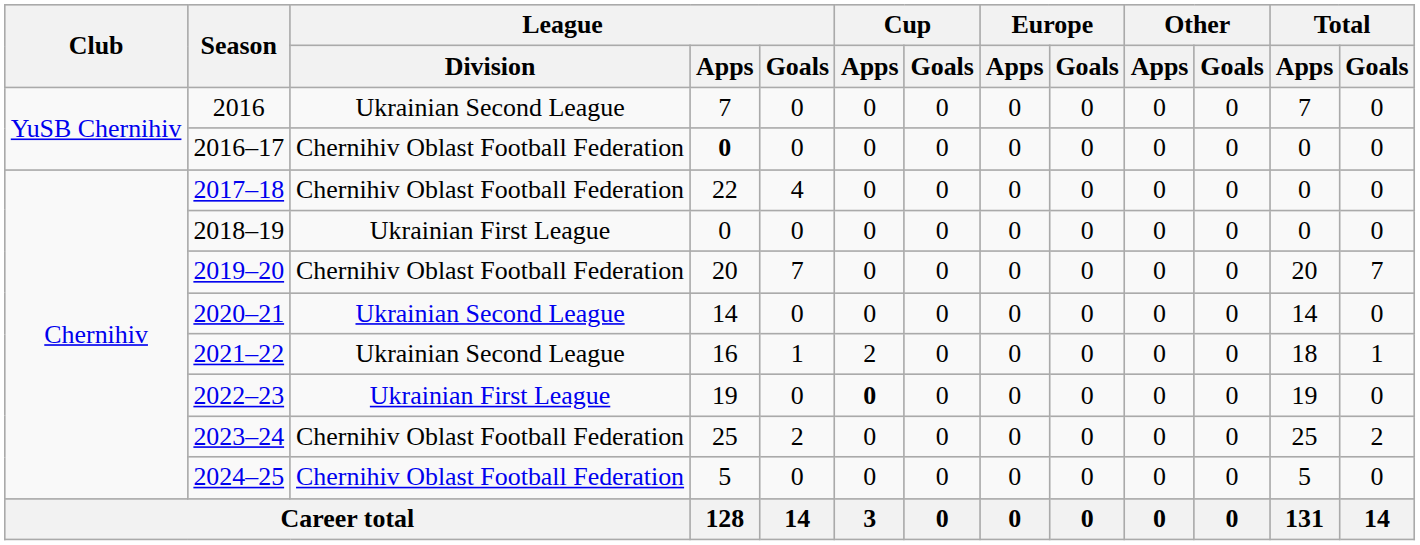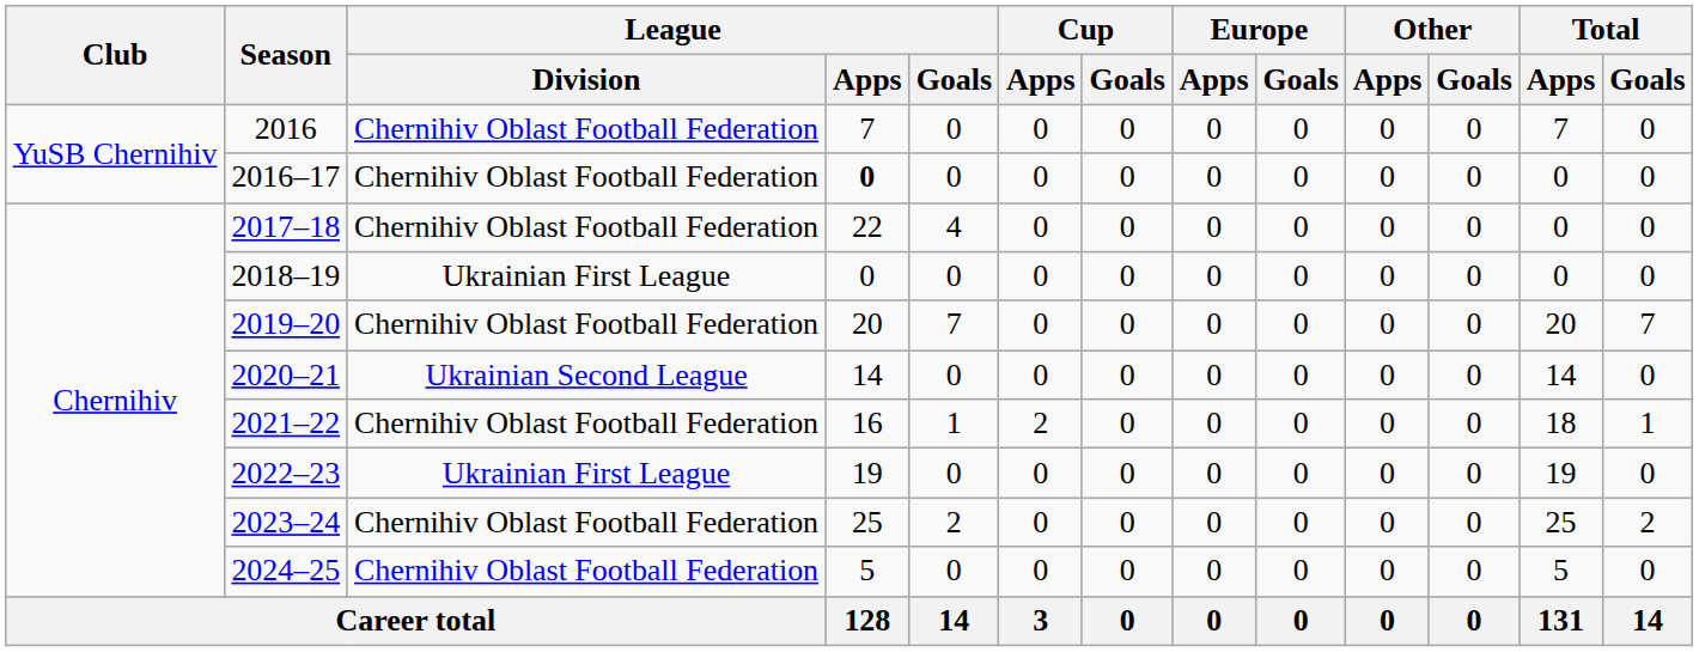2016 | League / Division: Ukrainian Second League -> Chernihiv Oblast Football Federation
2021–22 | League / Division: Ukrainian Second League -> Chernihiv Oblast Football Federation
2022–23 | Cup / Apps: bold -> normal
